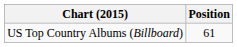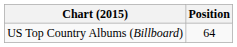US Top Country Albums (Billboard) | Position: 61 -> 64
